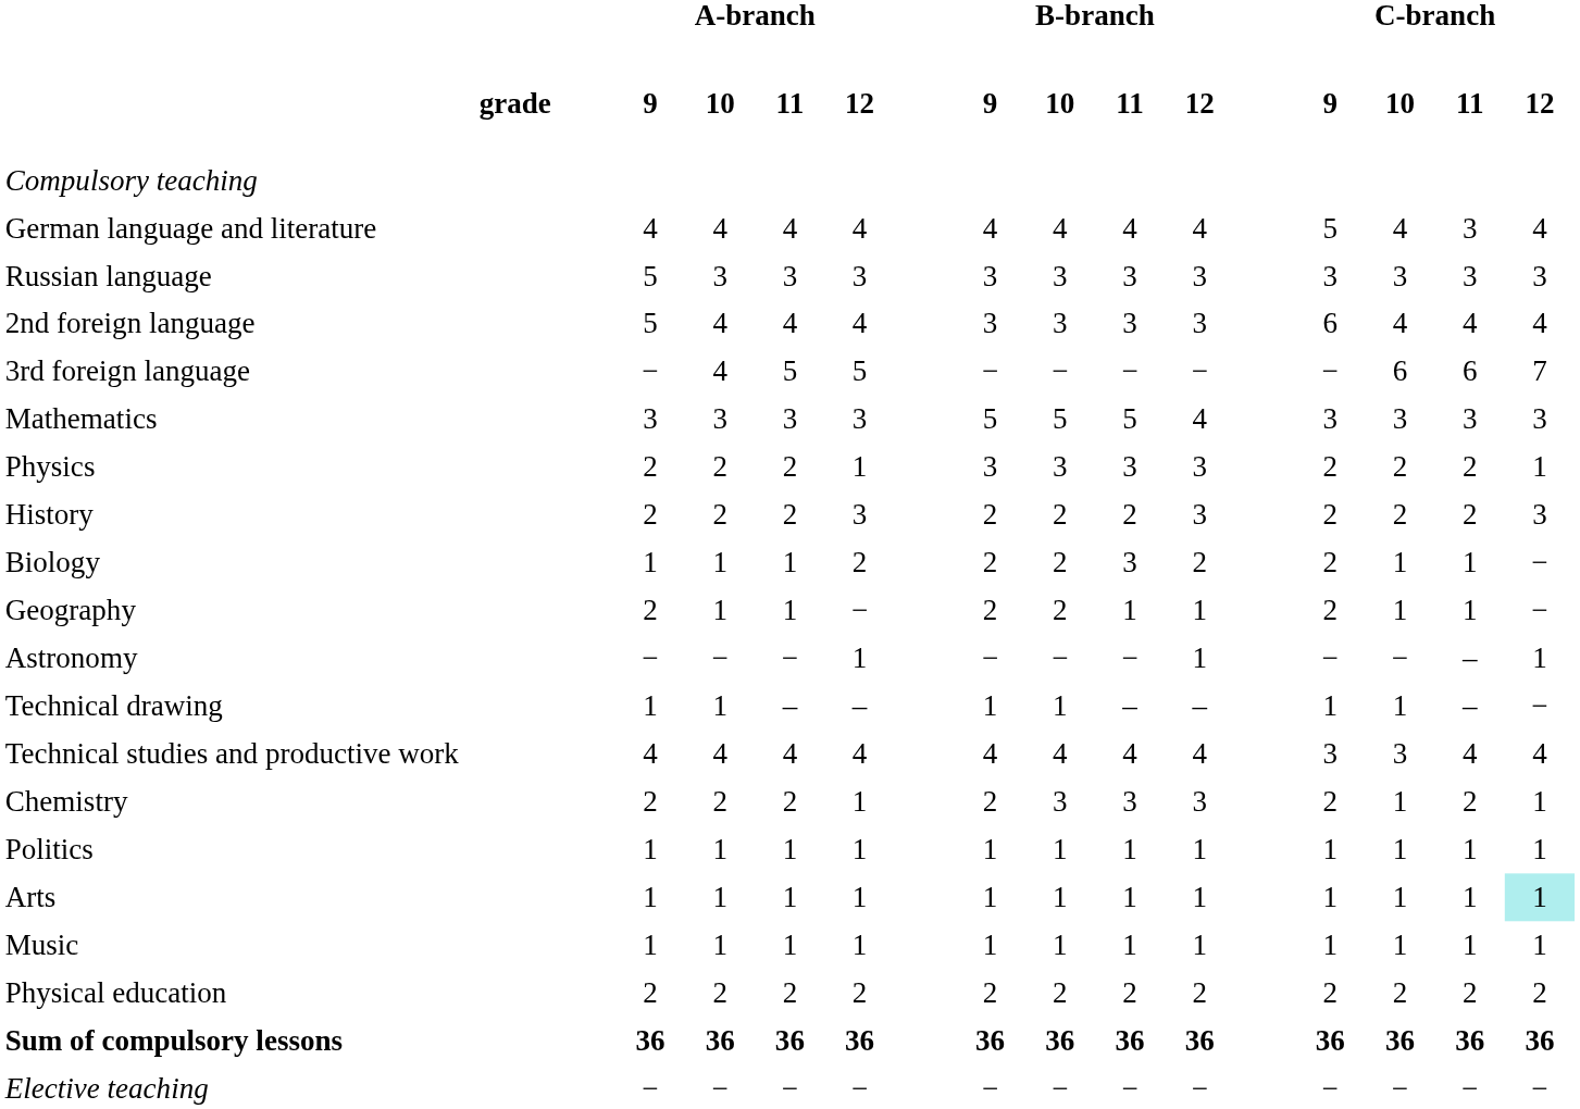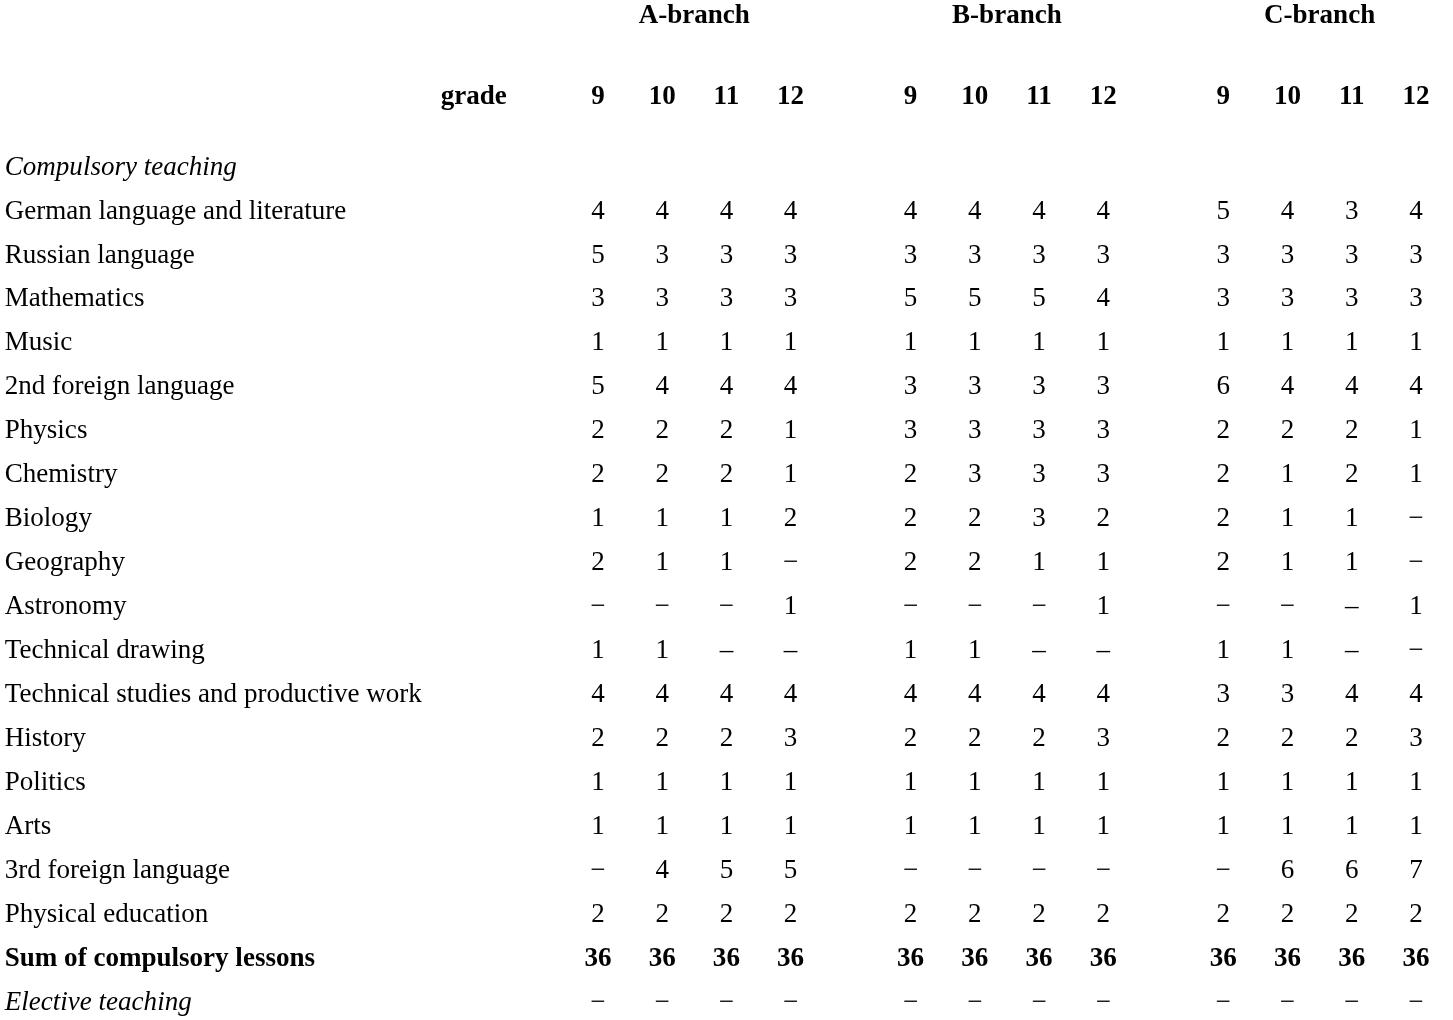rows swapped: 2nd foreign language <-> Mathematics
rows swapped: 3rd foreign language <-> Music
rows swapped: Chemistry <-> History
Arts | column 16: paleturquoise background -> no background
